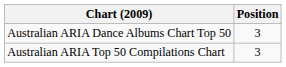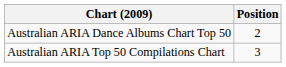Australian ARIA Dance Albums Chart Top 50 | Position: 3 -> 2
